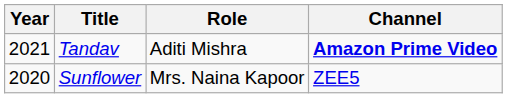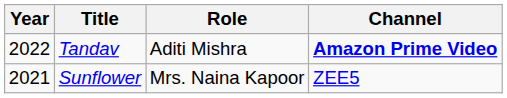Tandav | Year: 2021 -> 2022
Sunflower | Year: 2020 -> 2021
